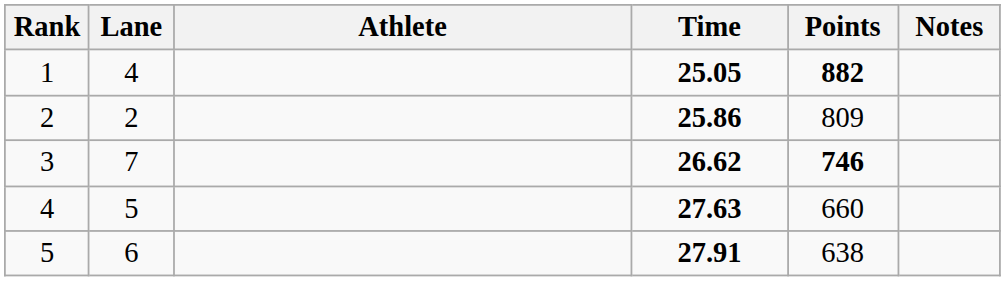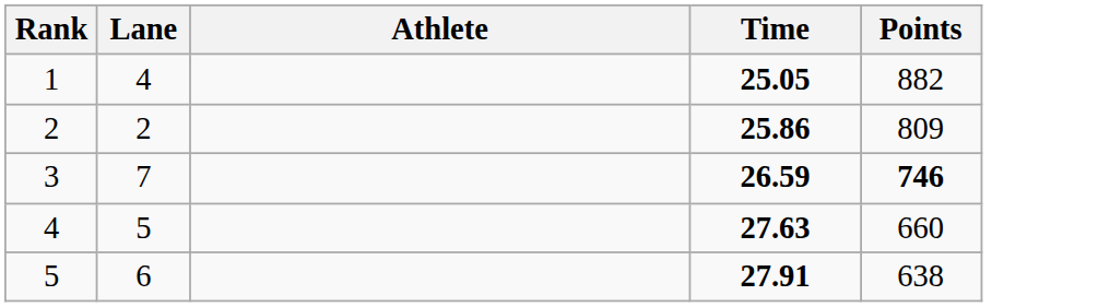- column: Notes
1 | Points: bold -> normal
3 | Time: 26.62 -> 26.59
